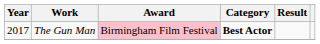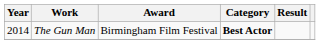The Gun Man | Year: 2017 -> 2014
The Gun Man | Award: pink background -> no background
